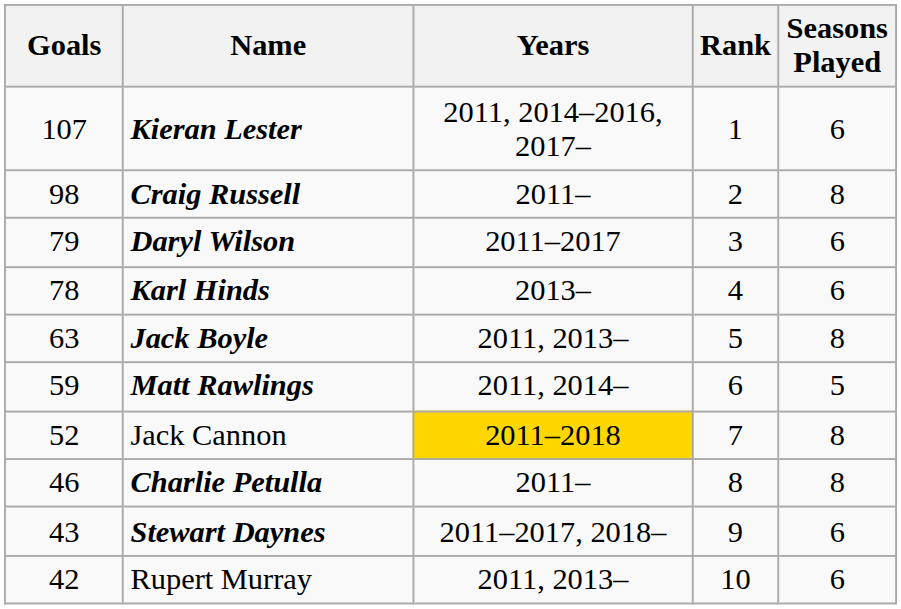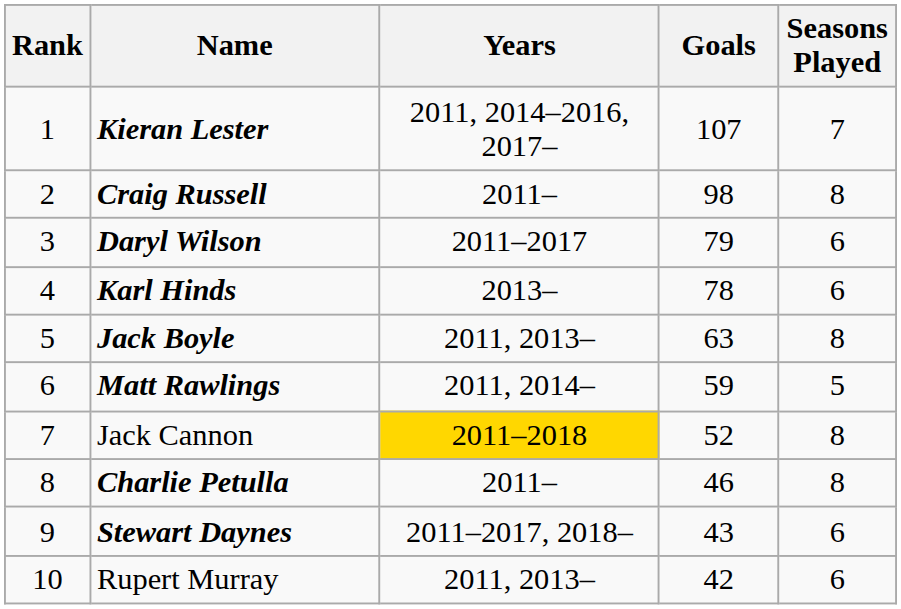columns swapped: Rank <-> Goals
Kieran Lester | Seasons Played: 6 -> 7
